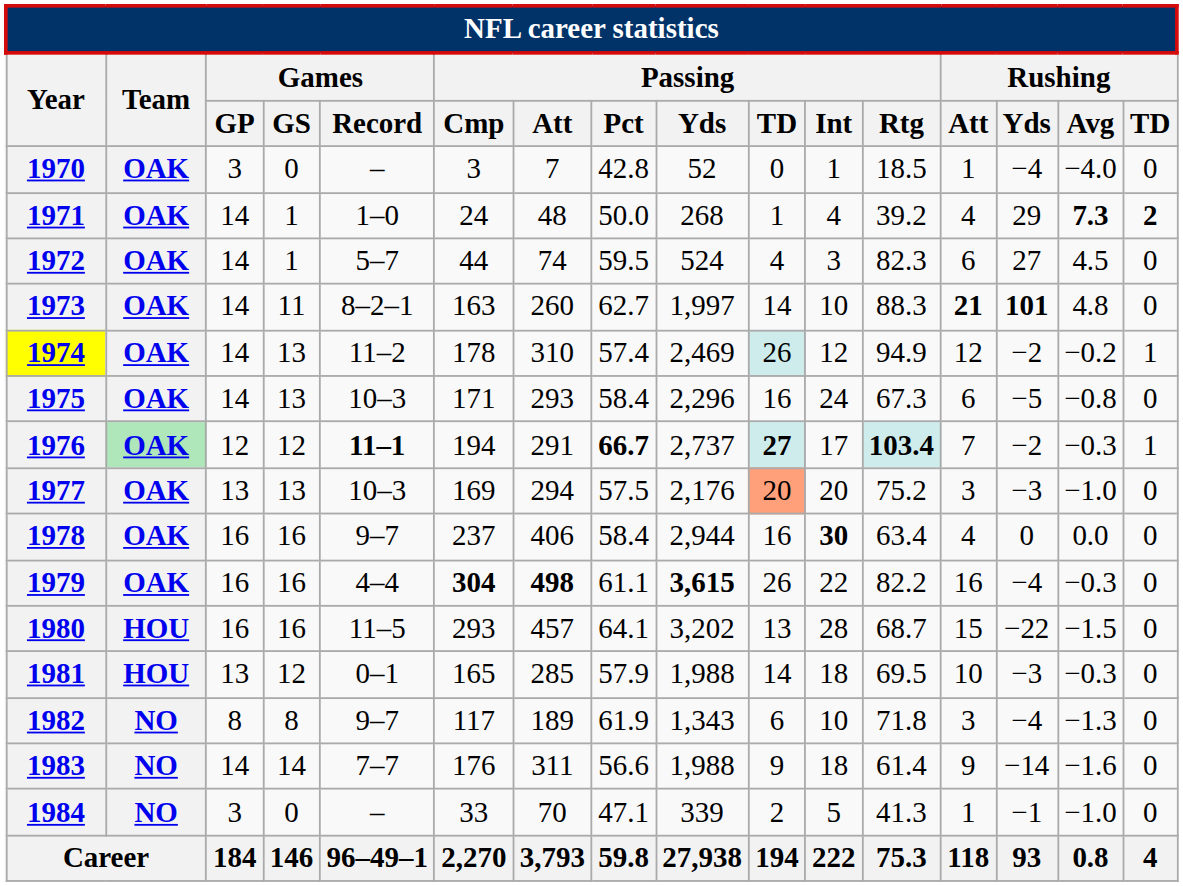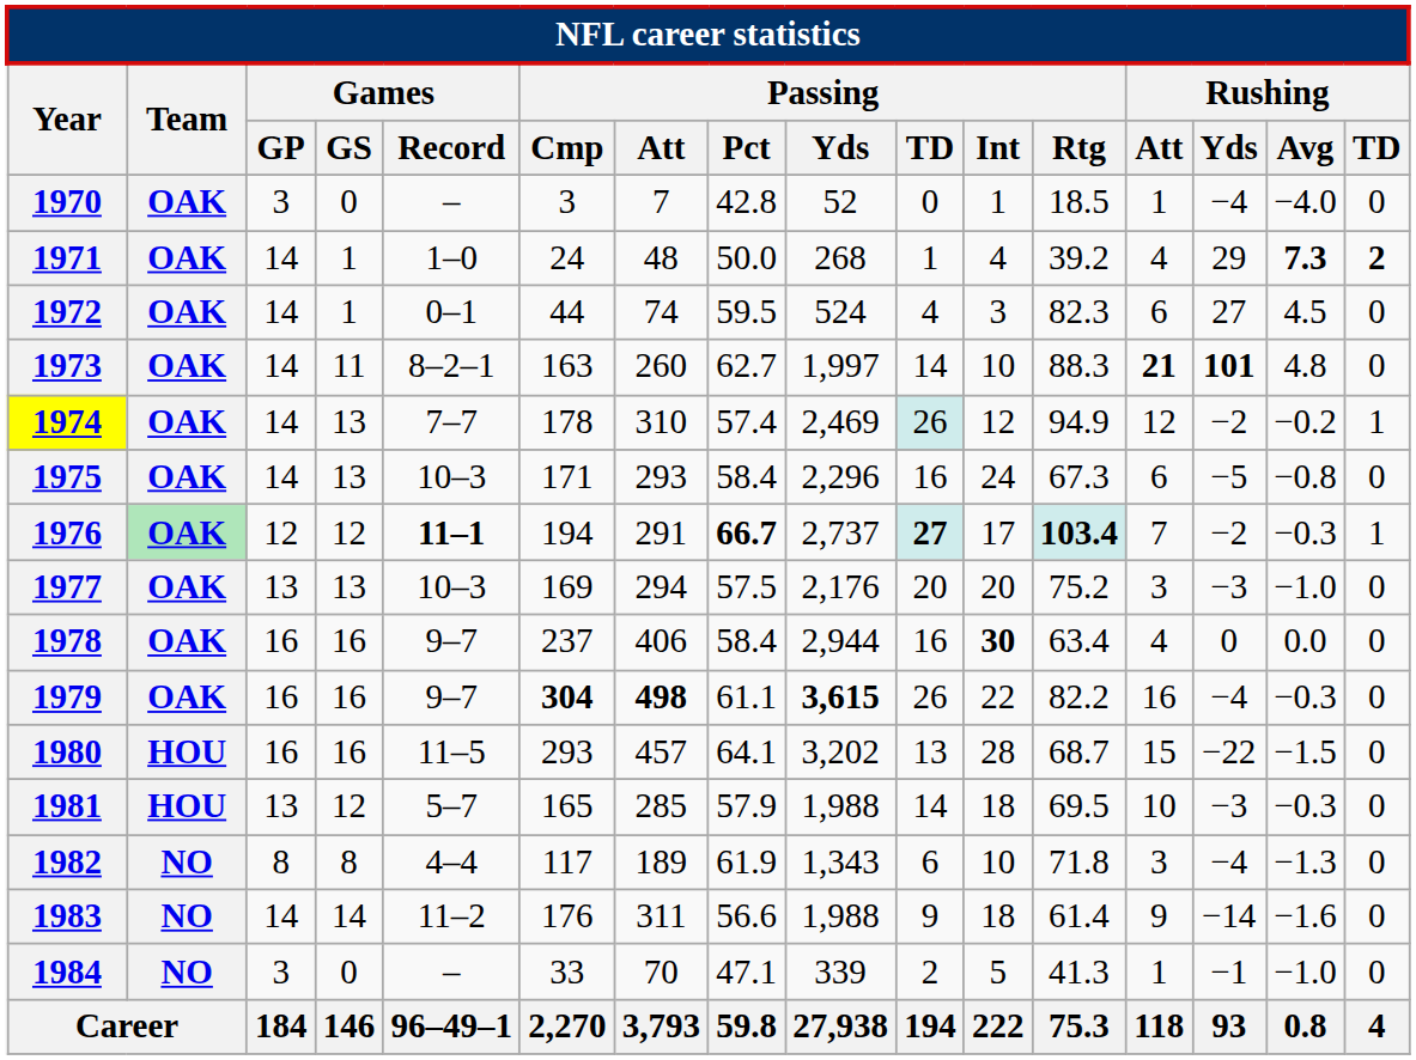1972 | Games / Record: 5–7 -> 0–1
1974 | Games / Record: 11–2 -> 7–7
1977 | Passing / TD: lightsalmon background -> no background
1979 | Games / Record: 4–4 -> 9–7
1981 | Games / Record: 0–1 -> 5–7
1982 | Games / Record: 9–7 -> 4–4
1983 | Games / Record: 7–7 -> 11–2
